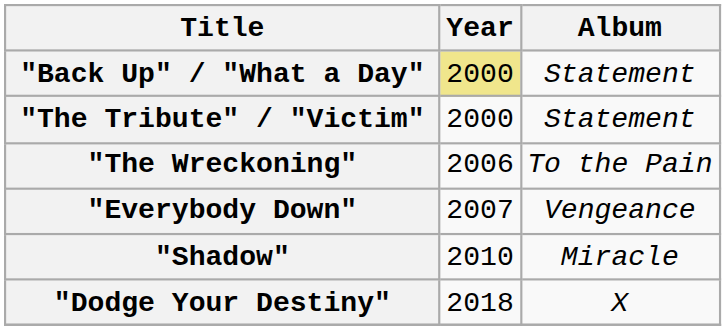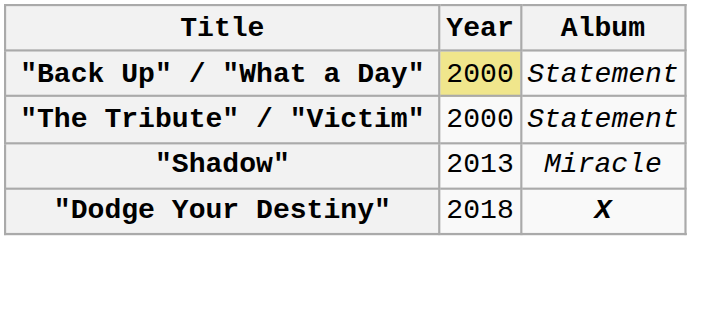- row: "The Wreckoning" | 2006 | To the Pain
- row: "Everybody Down" | 2007 | Vengeance
"Shadow" | Year: 2010 -> 2013
"Dodge Your Destiny" | Album: normal -> bold
